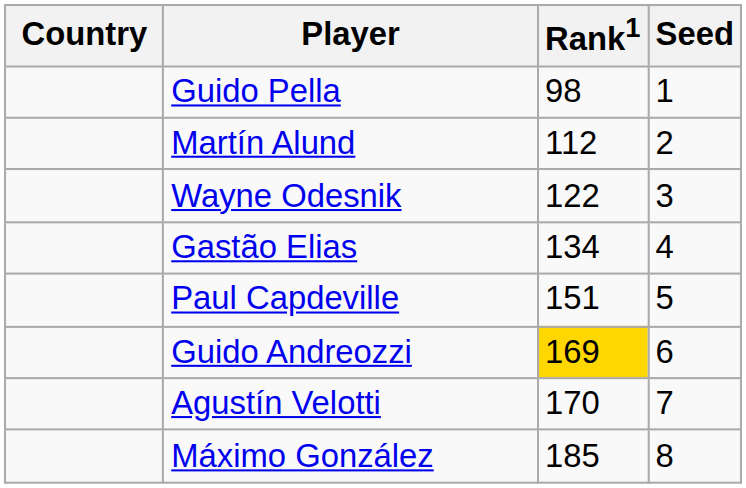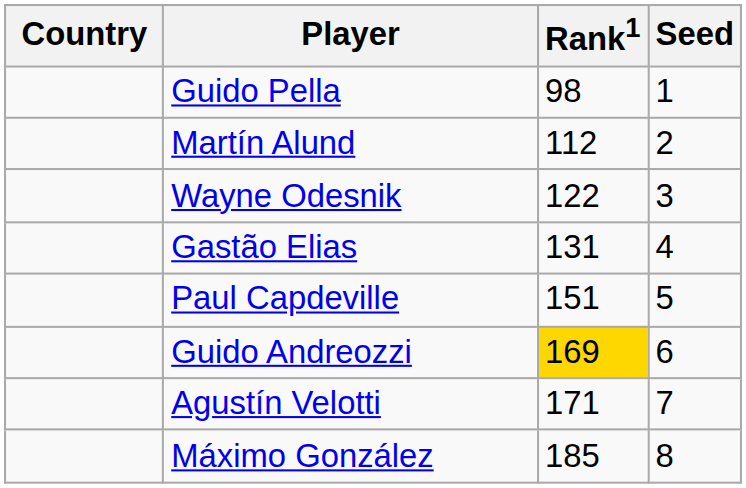Gastão Elias | Rank1: 134 -> 131
Agustín Velotti | Rank1: 170 -> 171
